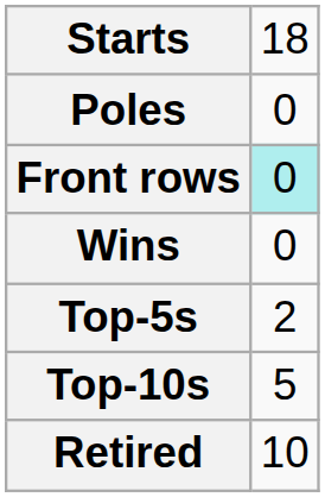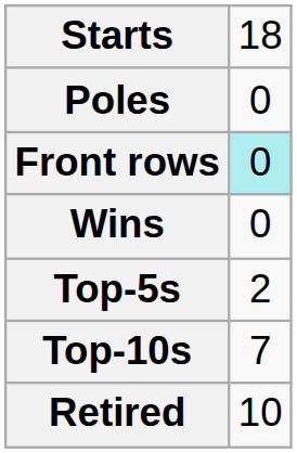Top-10s | column 2: 5 -> 7
